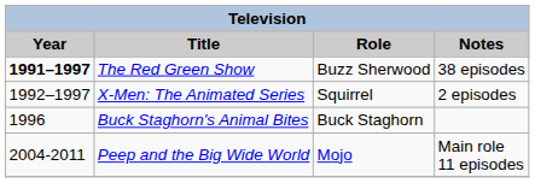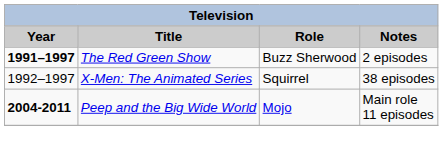The Red Green Show | Notes: 38 episodes -> 2 episodes
X-Men: The Animated Series | Notes: 2 episodes -> 38 episodes
- row: 1996 | Buck Staghorn's Animal Bites | Buck Staghorn
Peep and the Big Wide World | Year: normal -> bold
